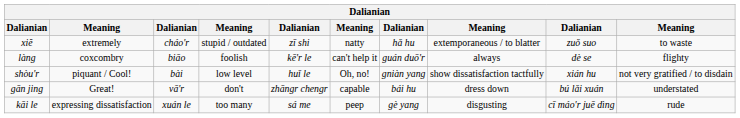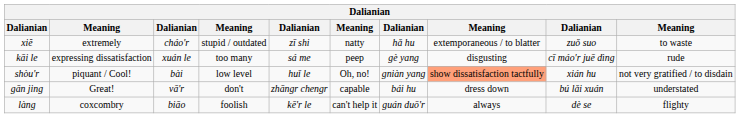rows swapped: làng <-> kāi le
shòu'r | column 8: no background -> lightsalmon background
